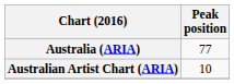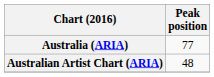Australian Artist Chart (ARIA) | Peak position: 10 -> 48
